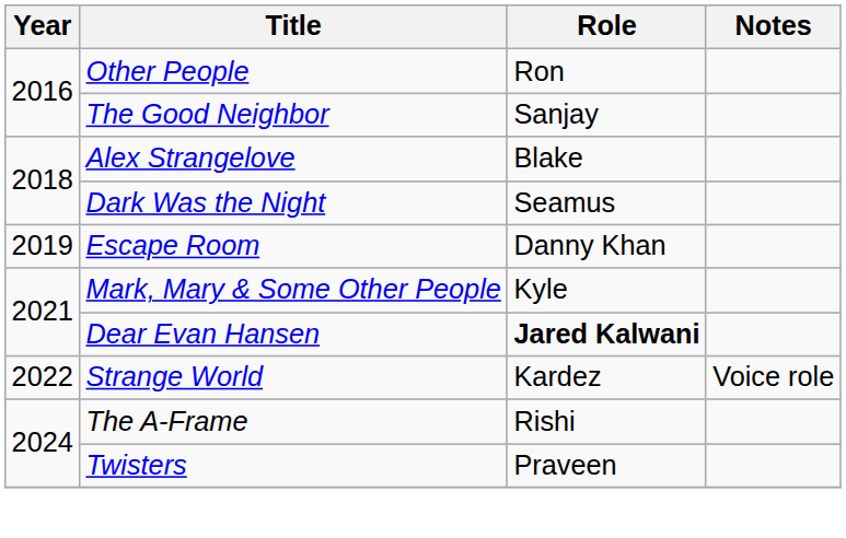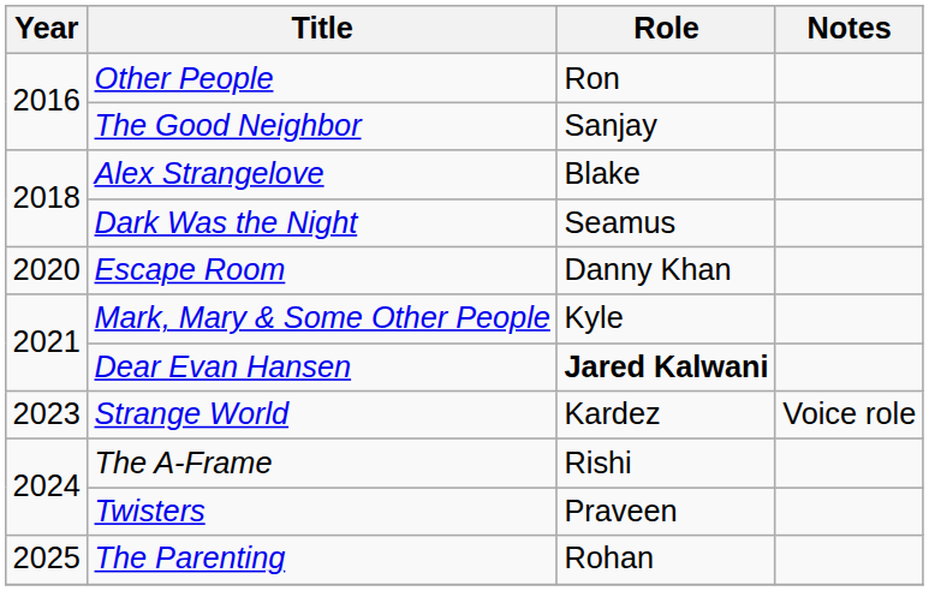Escape Room | Year: 2019 -> 2020
Strange World | Year: 2022 -> 2023
+ row: 2025 | The Parenting | Rohan
